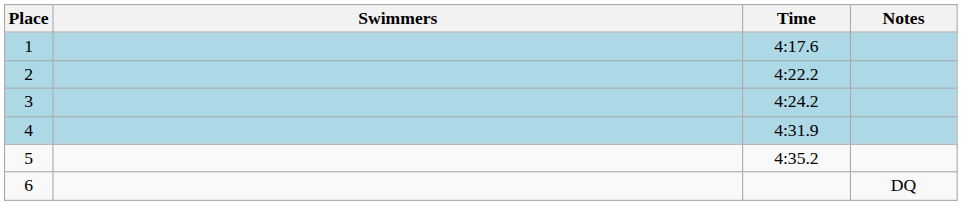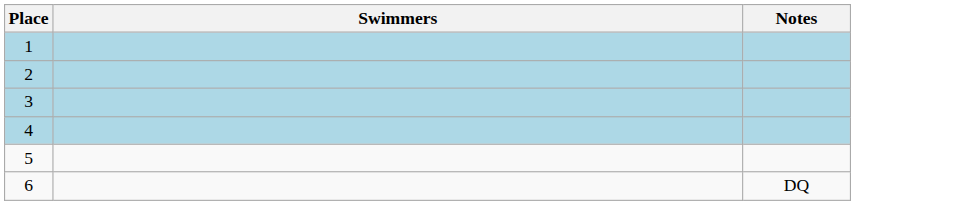- column: Time | 4:17.6 | 4:22.2 | 4:24.2 | 4:31.9 | 4:35.2
